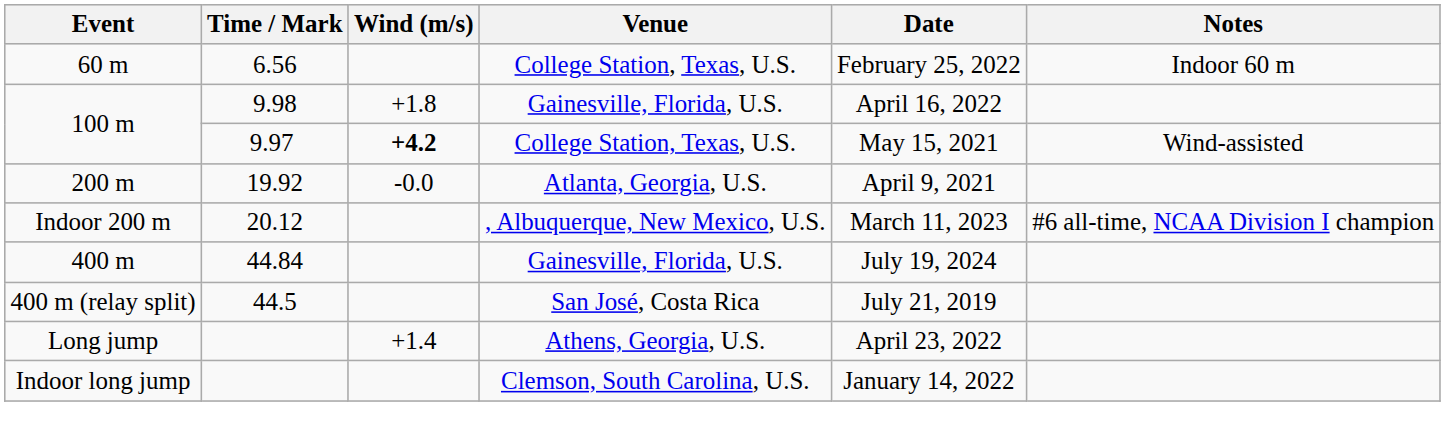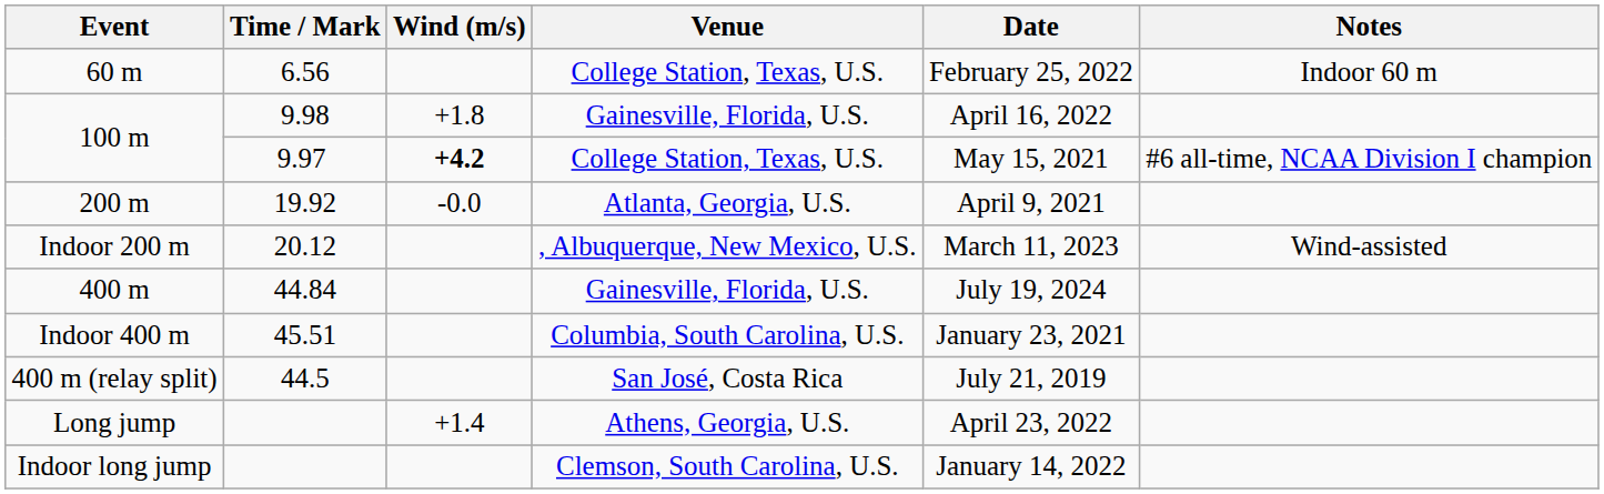100 m / 9.97 | Notes: Wind-assisted -> #6 all-time, NCAA Division I champion
Indoor 200 m | Notes: #6 all-time, NCAA Division I champion -> Wind-assisted
+ row: Indoor 400 m | 45.51 | Columbia, South Carolina, U.S. | January 23, 2021
